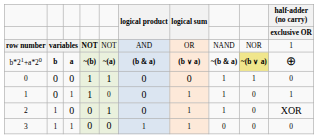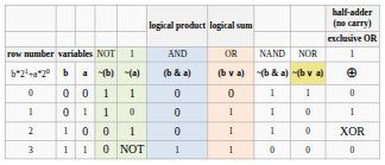row number | column 4: bold -> normal
row number | column 5: NOT -> 1
3 | column 5: 0 -> NOT
